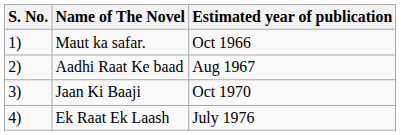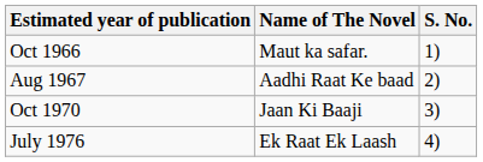columns swapped: S. No. <-> Estimated year of publication
